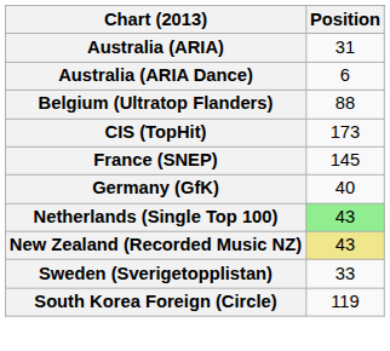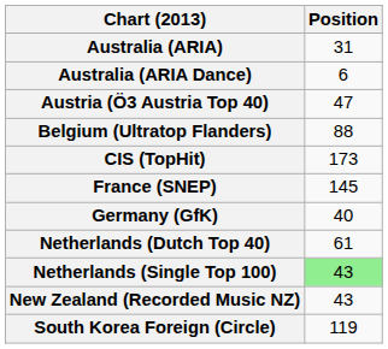+ row: Austria (Ö3 Austria Top 40) | 47
+ row: Netherlands (Dutch Top 40) | 61
New Zealand (Recorded Music NZ) | Position: khaki background -> no background
- row: Sweden (Sverigetopplistan) | 33
